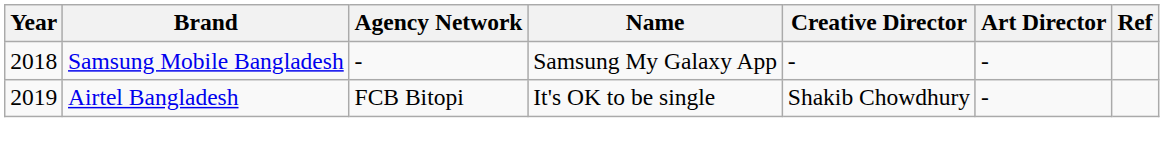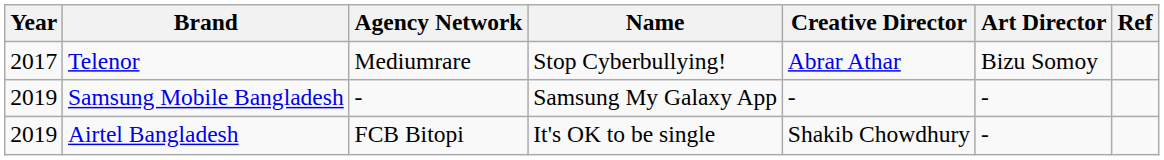+ row: 2017 | Telenor | Mediumrare | Stop Cyberbullying! | Abrar Athar | Bizu Somoy
Samsung Mobile Bangladesh | Year: 2018 -> 2019
